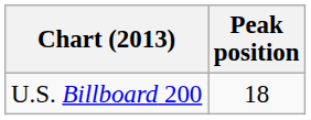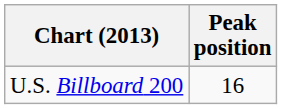U.S. Billboard 200 | Peak position: 18 -> 16
